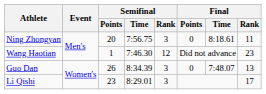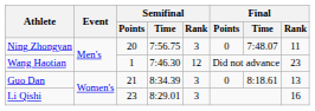Ning Zhongyan | Final / Time: 8:18.61 -> 7:48.07
Guo Dan | Semifinal / Points: 26 -> 21
Guo Dan | Final / Time: 7:48.07 -> 8:18.61
Li Qishi | Final / Rank: 17 -> 16
